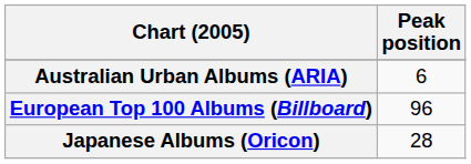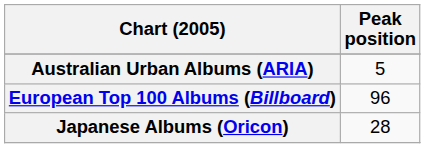Australian Urban Albums (ARIA) | Peak position: 6 -> 5
